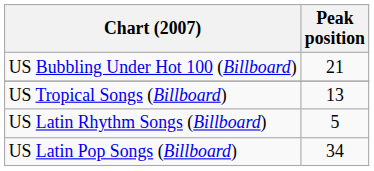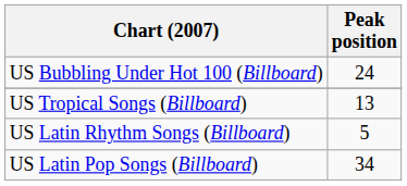US Bubbling Under Hot 100 (Billboard) | Peak position: 21 -> 24
